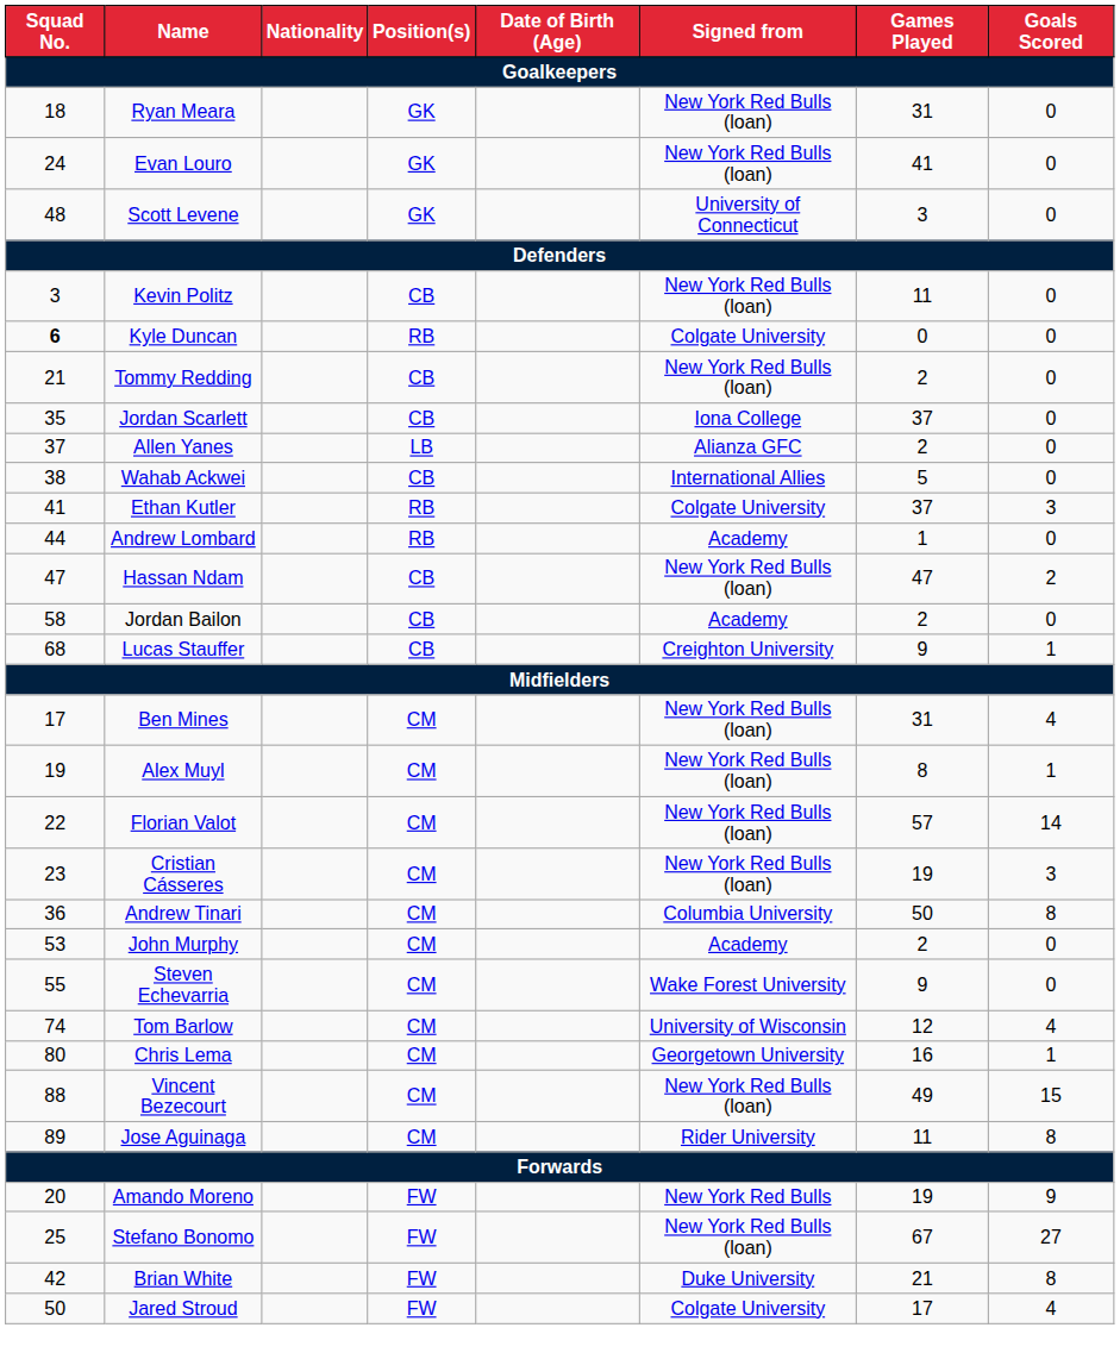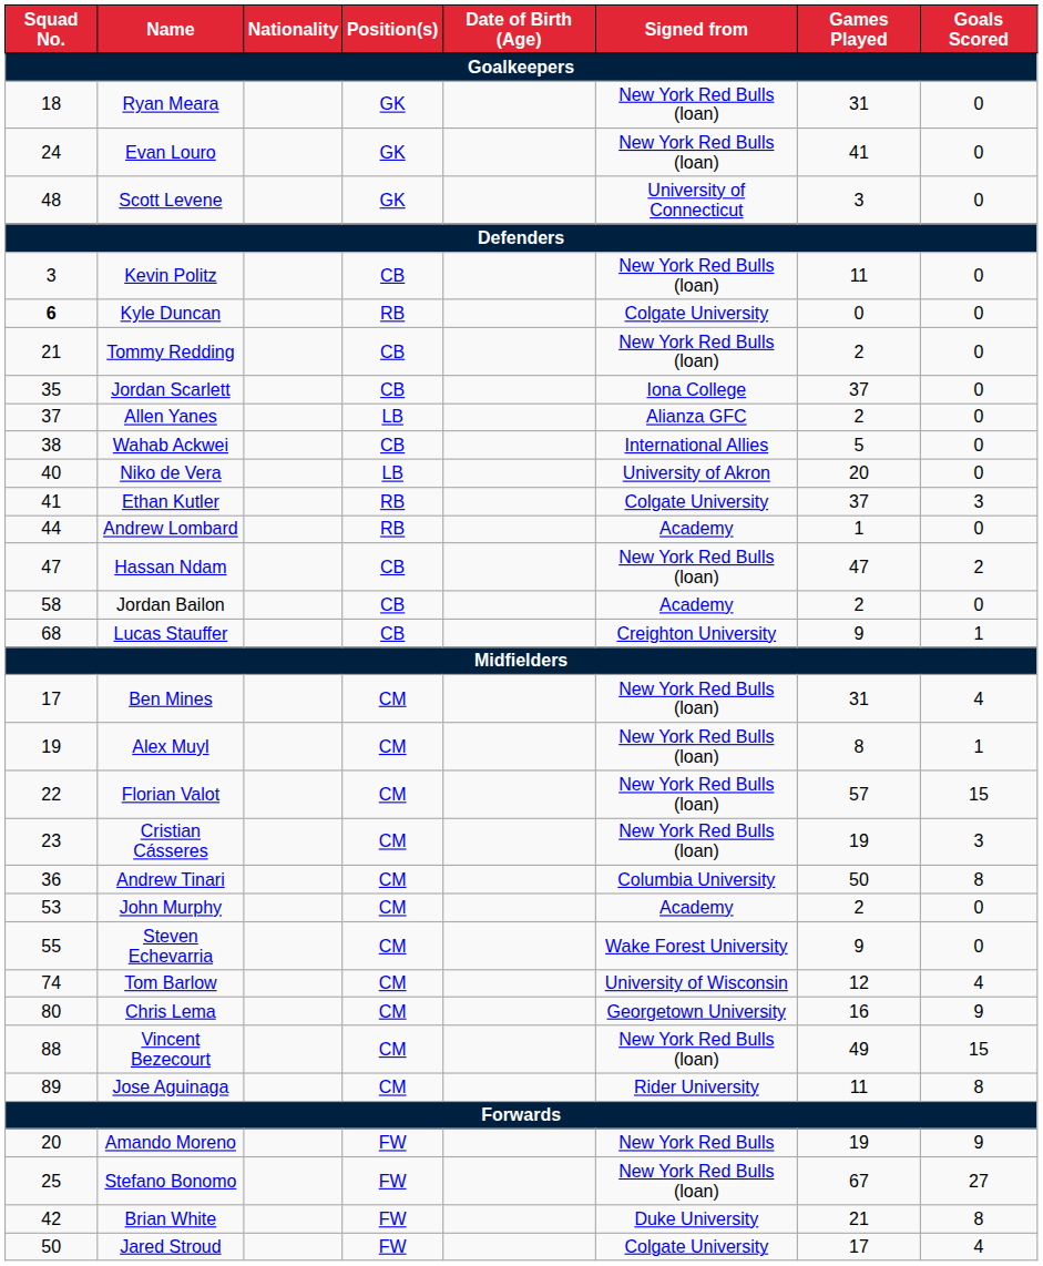+ row: 40 | Niko de Vera | LB | University of Akron | 20 | 0
Florian Valot | Goals Scored: 14 -> 15
Chris Lema | Goals Scored: 1 -> 9
